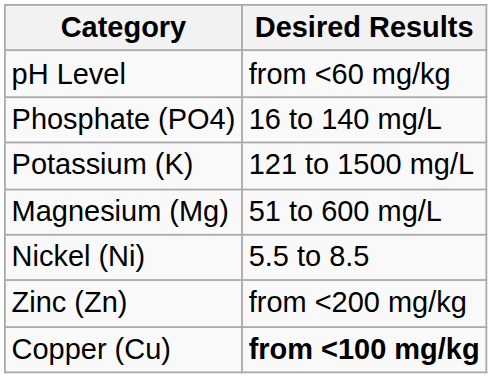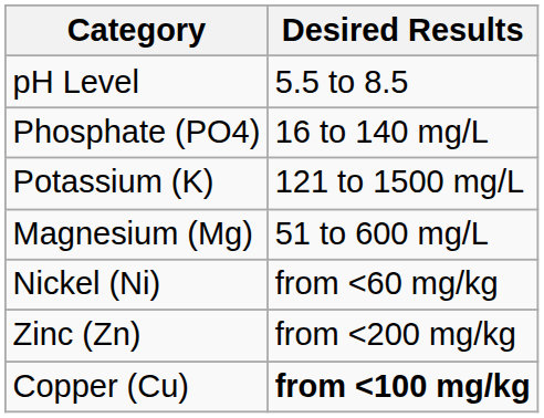pH Level | Desired Results: from <60 mg/kg -> 5.5 to 8.5
Nickel (Ni) | Desired Results: 5.5 to 8.5 -> from <60 mg/kg
